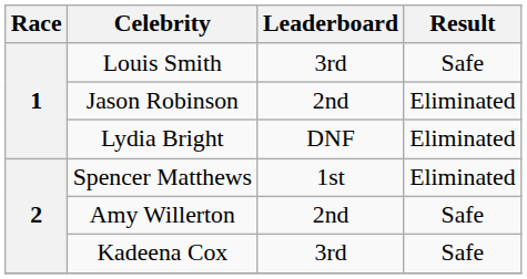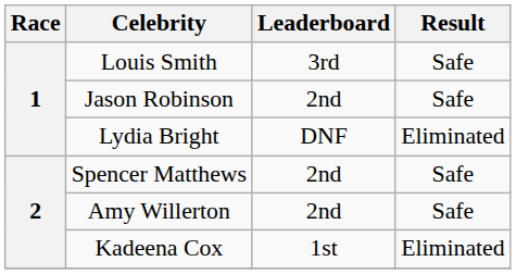Jason Robinson | Result: Eliminated -> Safe
Spencer Matthews | Leaderboard: 1st -> 2nd
Spencer Matthews | Result: Eliminated -> Safe
Kadeena Cox | Leaderboard: 3rd -> 1st
Kadeena Cox | Result: Safe -> Eliminated
